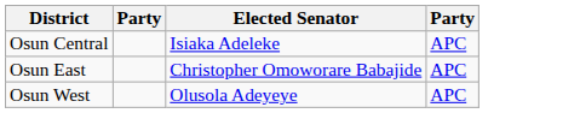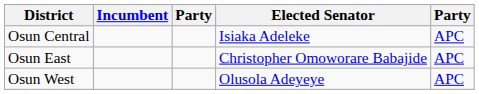+ column: Incumbent
